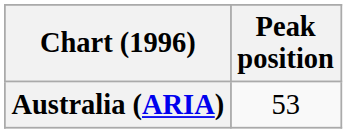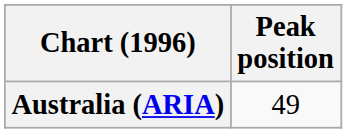Australia (ARIA) | Peak position: 53 -> 49
